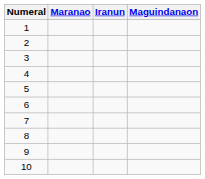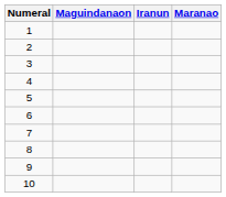columns swapped: Maguindanaon <-> Maranao
